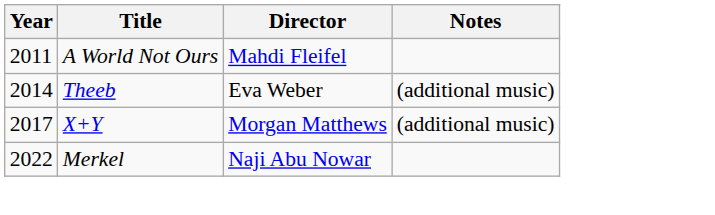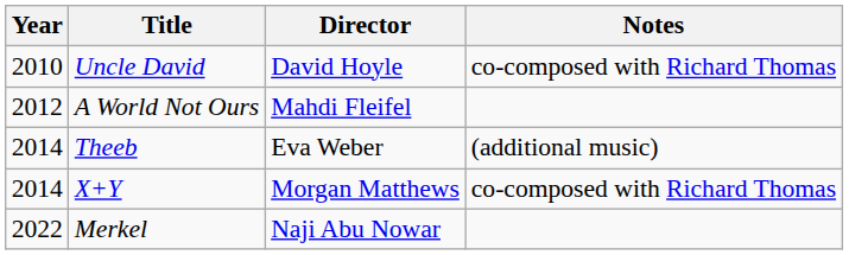+ row: 2010 | Uncle David | David Hoyle | co-composed with Richard Thomas
A World Not Ours | Year: 2011 -> 2012
X+Y | Year: 2017 -> 2014
X+Y | Notes: (additional music) -> co-composed with Richard Thomas
